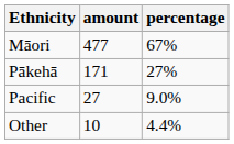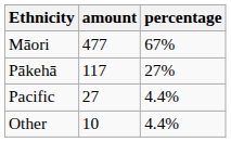Pākehā | amount: 171 -> 117
Pacific | percentage: 9.0% -> 4.4%
